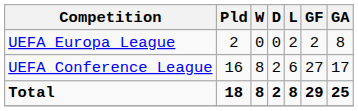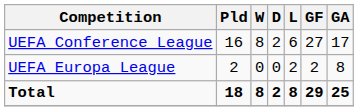rows swapped: UEFA Europa League <-> UEFA Conference League
